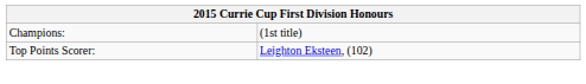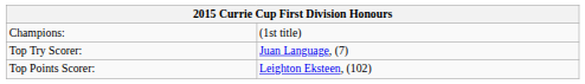+ row: Top Try Scorer: | Juan Language, (7)
